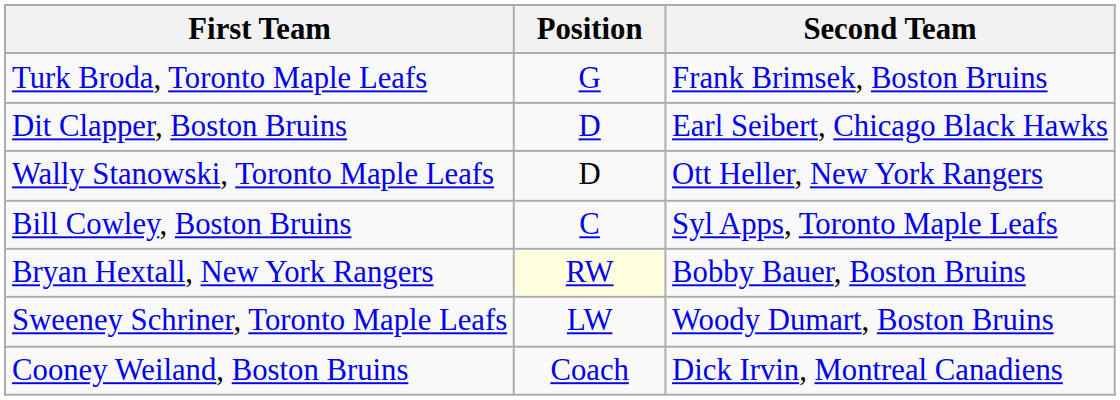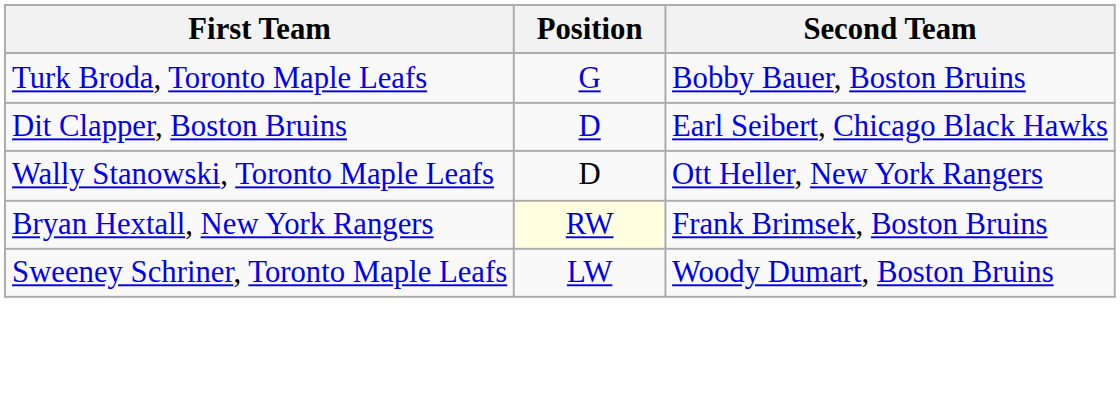Turk Broda, Toronto Maple Leafs | Second Team: Frank Brimsek, Boston Bruins -> Bobby Bauer, Boston Bruins
- row: Bill Cowley, Boston Bruins | C | Syl Apps, Toronto Maple Leafs
Bryan Hextall, New York Rangers | Second Team: Bobby Bauer, Boston Bruins -> Frank Brimsek, Boston Bruins
- row: Cooney Weiland, Boston Bruins | Coach | Dick Irvin, Montreal Canadiens
